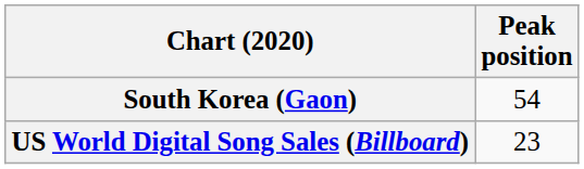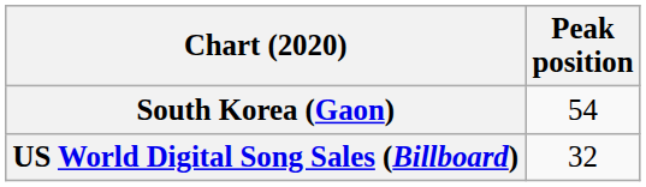US World Digital Song Sales (Billboard) | Peak position: 23 -> 32
